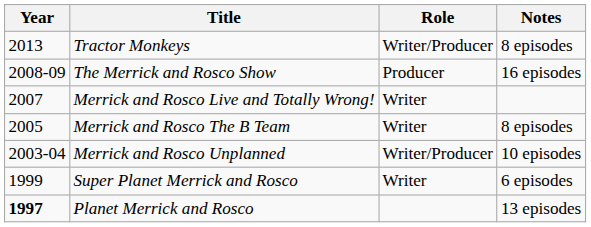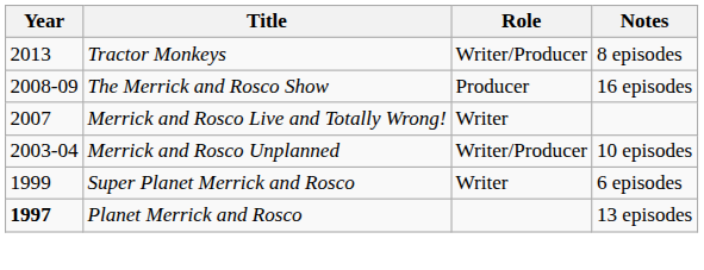- row: 2005 | Merrick and Rosco The B Team | Writer | 8 episodes
